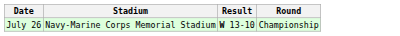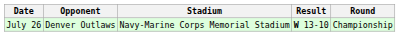+ column: Opponent | Denver Outlaws
